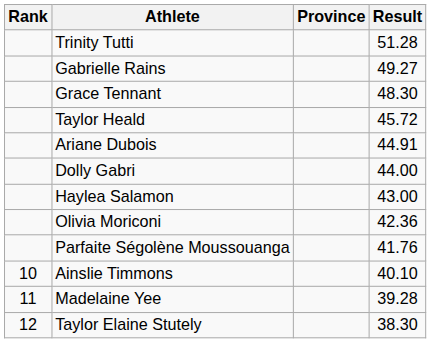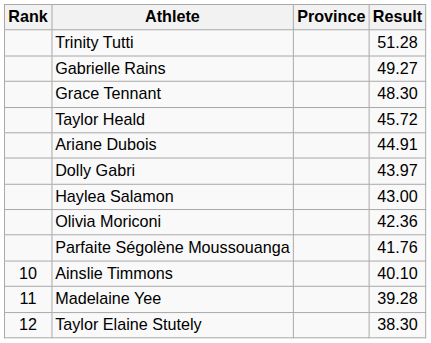Dolly Gabri | Result: 44.00 -> 43.97
